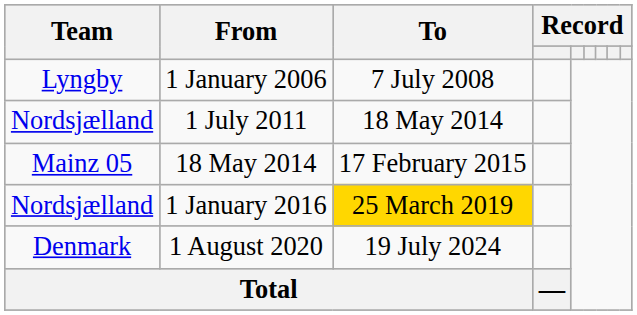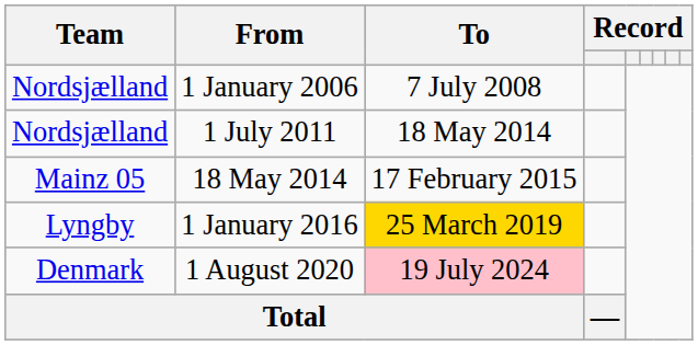1 January 2006 | Team: Lyngby -> Nordsjælland
1 January 2016 | Team: Nordsjælland -> Lyngby
1 August 2020 | To: no background -> pink background
